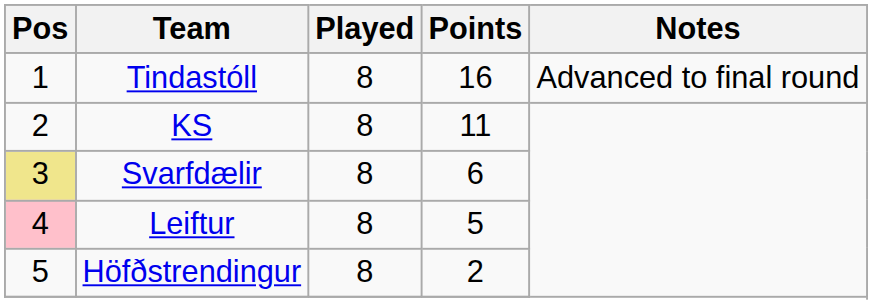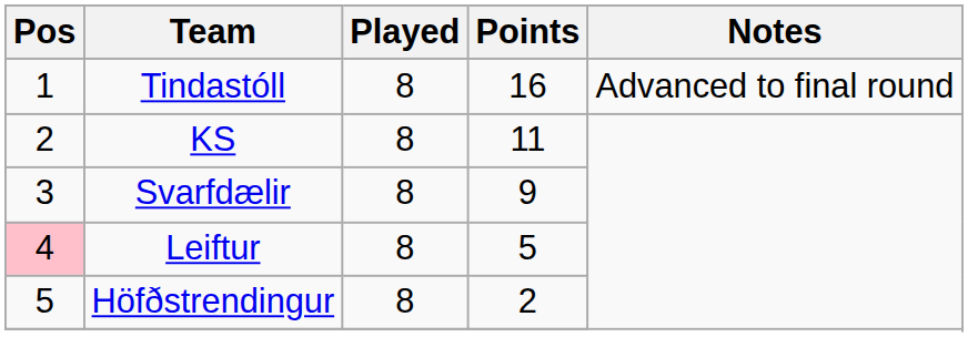Svarfdælir | Pos: khaki background -> no background
Svarfdælir | Points: 6 -> 9
